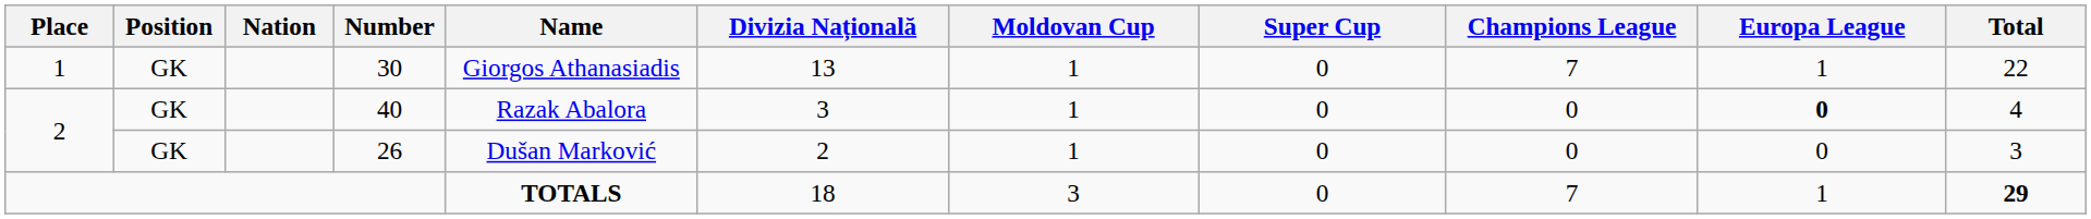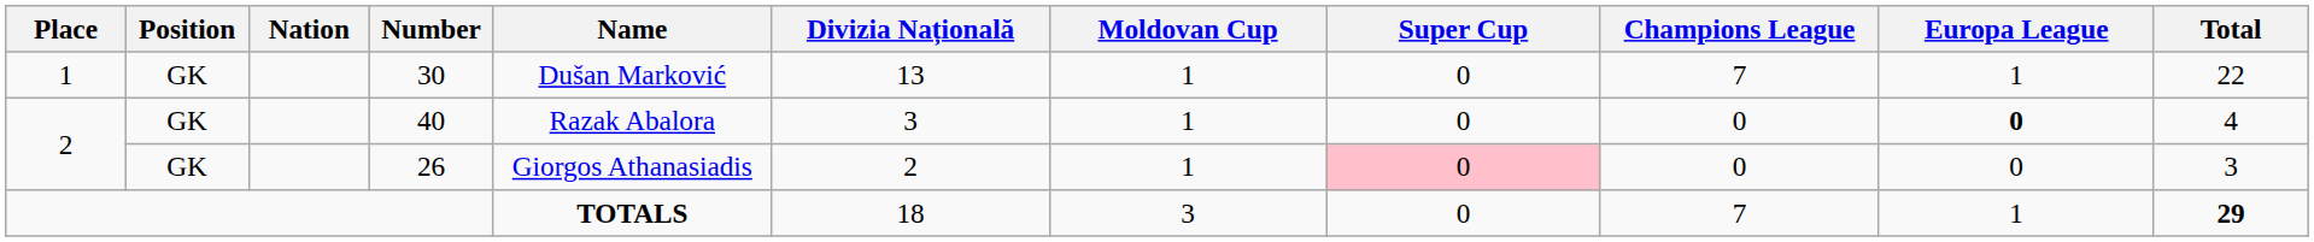30 | Name: Giorgos Athanasiadis -> Dušan Marković
26 | Name: Dušan Marković -> Giorgos Athanasiadis
26 | Super Cup: no background -> pink background
